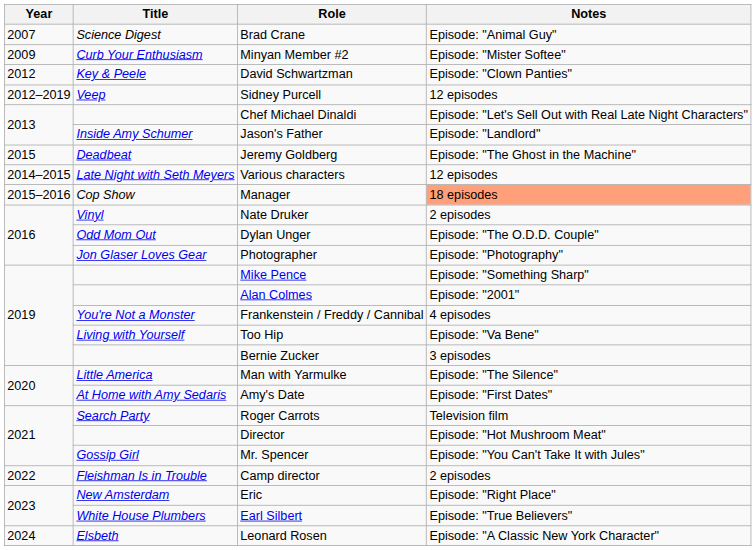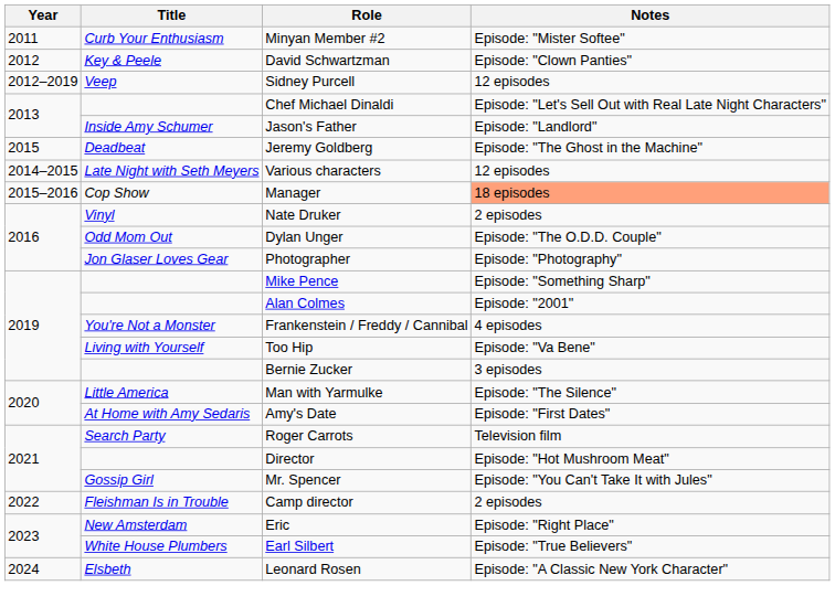- row: 2007 | Science Digest | Brad Crane | Episode: "Animal Guy"
Minyan Member #2 | Year: 2009 -> 2011
